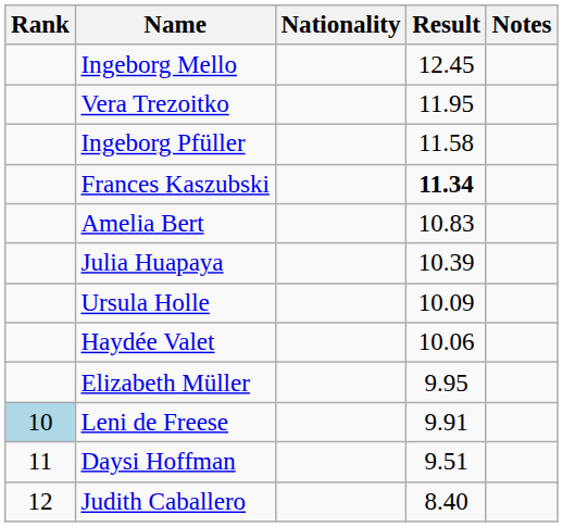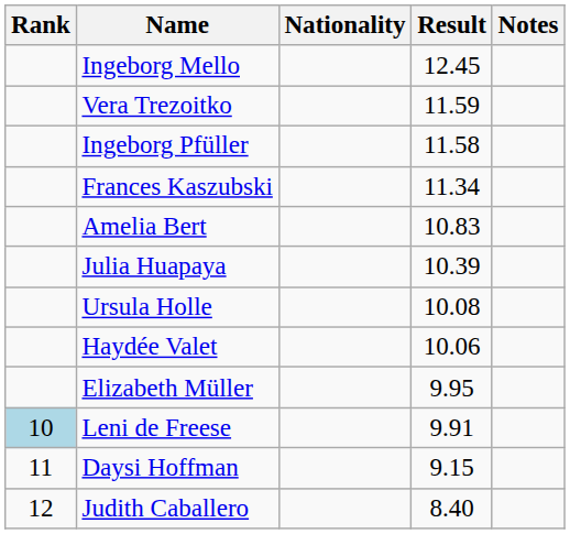Vera Trezoitko | Result: 11.95 -> 11.59
Frances Kaszubski | Result: bold -> normal
Ursula Holle | Result: 10.09 -> 10.08
Daysi Hoffman | Result: 9.51 -> 9.15
